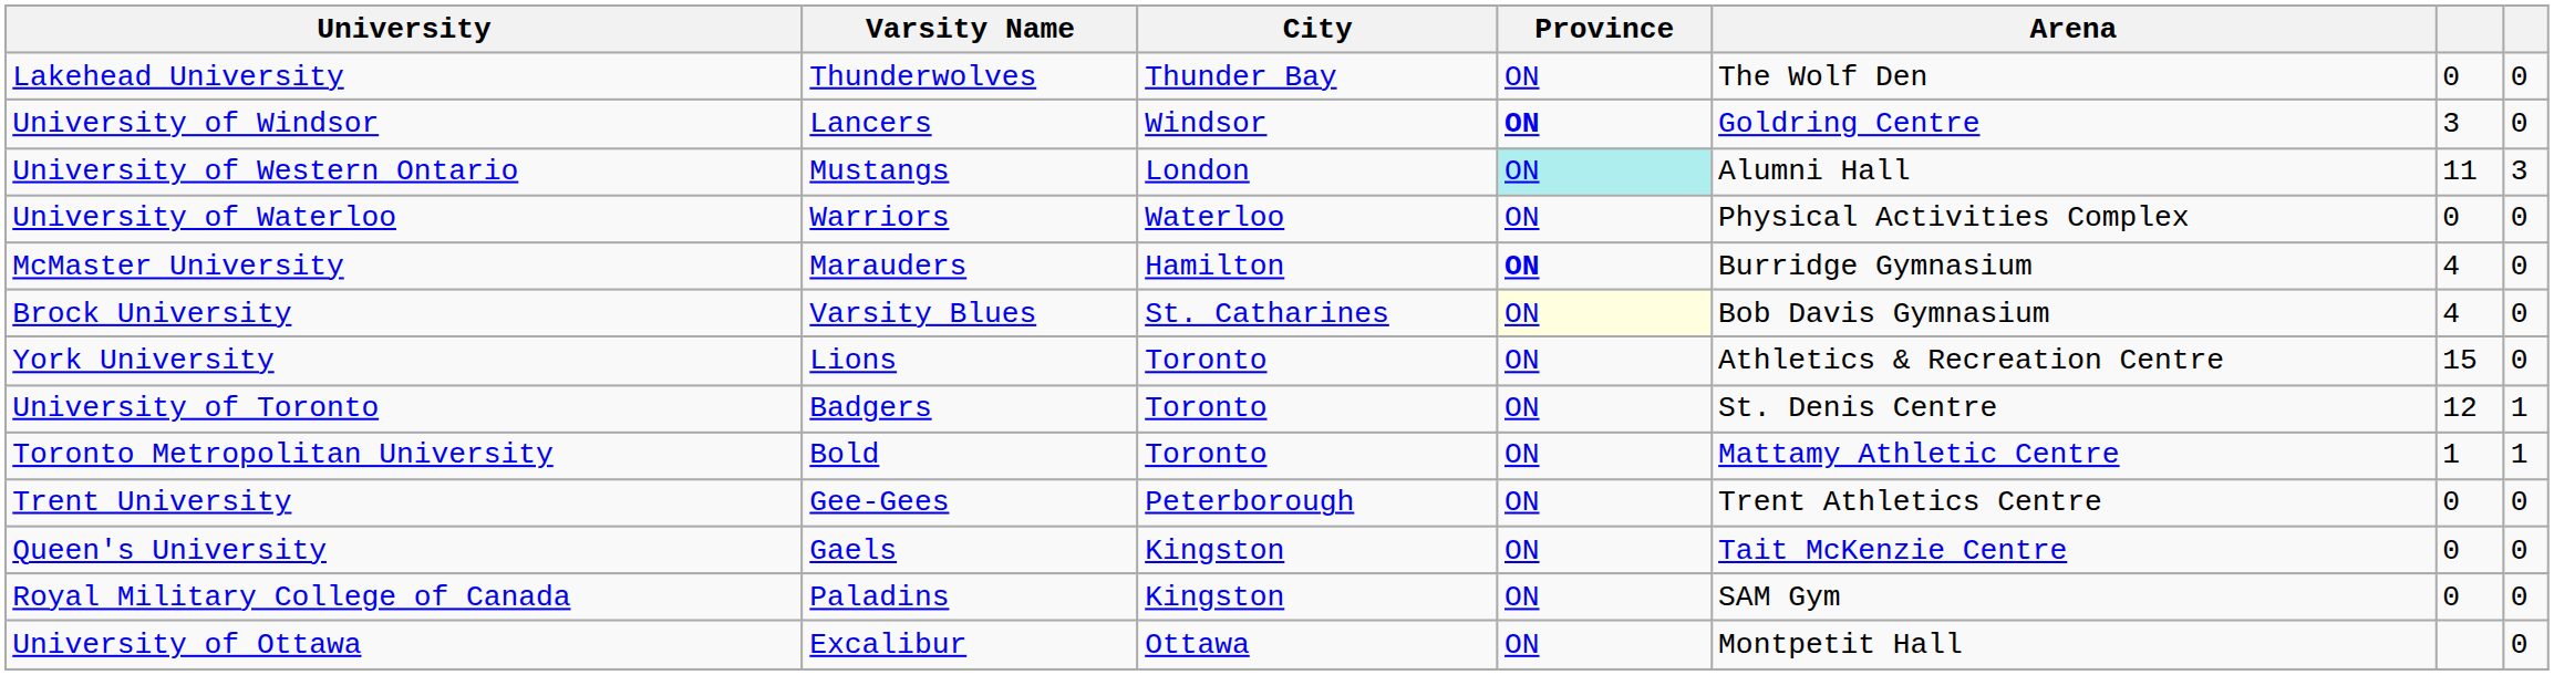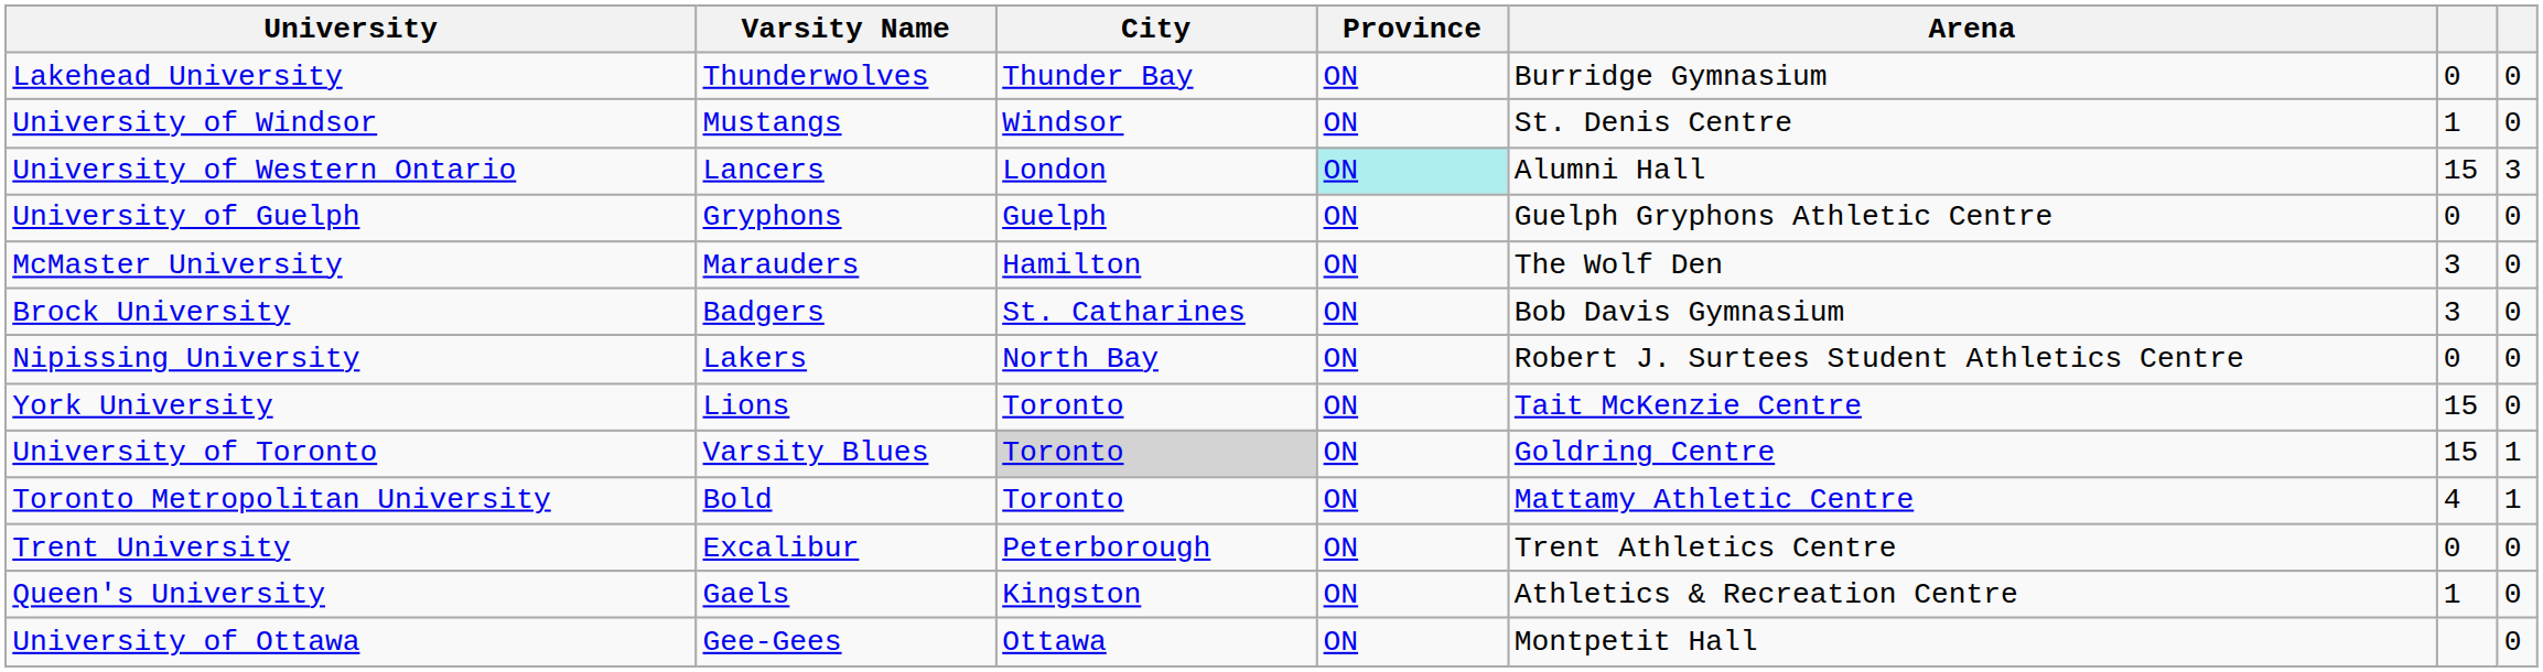Lakehead University | Arena: The Wolf Den -> Burridge Gymnasium
University of Windsor | Varsity Name: Lancers -> Mustangs
University of Windsor | Province: bold -> normal
University of Windsor | Arena: Goldring Centre -> St. Denis Centre
University of Windsor | column 6: 3 -> 1
University of Western Ontario | Varsity Name: Mustangs -> Lancers
University of Western Ontario | column 6: 11 -> 15
- row: University of Waterloo | Warriors | Waterloo | ON | Physical Activities Complex | 0 | 0
+ row: University of Guelph | Gryphons | Guelph | ON | Guelph Gryphons Athletic Centre | 0 | 0
McMaster University | Province: bold -> normal
McMaster University | Arena: Burridge Gymnasium -> The Wolf Den
McMaster University | column 6: 4 -> 3
Brock University | Varsity Name: Varsity Blues -> Badgers
Brock University | Province: lightyellow background -> no background
Brock University | column 6: 4 -> 3
+ row: Nipissing University | Lakers | North Bay | ON | Robert J. Surtees Student Athletics Centre | 0 | 0
York University | Arena: Athletics & Recreation Centre -> Tait McKenzie Centre
University of Toronto | Varsity Name: Badgers -> Varsity Blues
University of Toronto | City: no background -> lightgrey background
University of Toronto | Arena: St. Denis Centre -> Goldring Centre
University of Toronto | column 6: 12 -> 15
Toronto Metropolitan University | column 6: 1 -> 4
Trent University | Varsity Name: Gee-Gees -> Excalibur
Queen's University | Arena: Tait McKenzie Centre -> Athletics & Recreation Centre
Queen's University | column 6: 0 -> 1
- row: Royal Military College of Canada | Paladins | Kingston | ON | SAM Gym | 0 | 0
University of Ottawa | Varsity Name: Excalibur -> Gee-Gees
